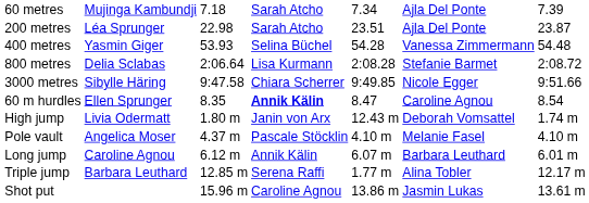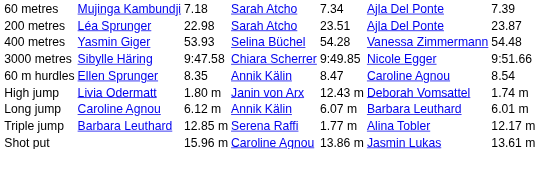- row: 800 metres | Delia Sclabas | 2:06.64 | Lisa Kurmann | 2:08.28 | Stefanie Barmet | 2:08.72
60 m hurdles | column 4: bold -> normal
- row: Pole vault | Angelica Moser | 4.37 m | Pascale Stöcklin | 4.10 m | Melanie Fasel | 4.10 m
